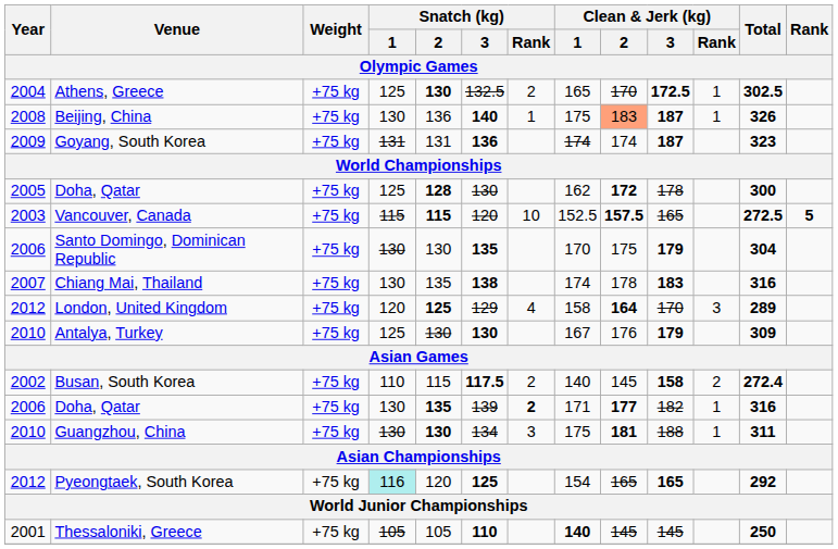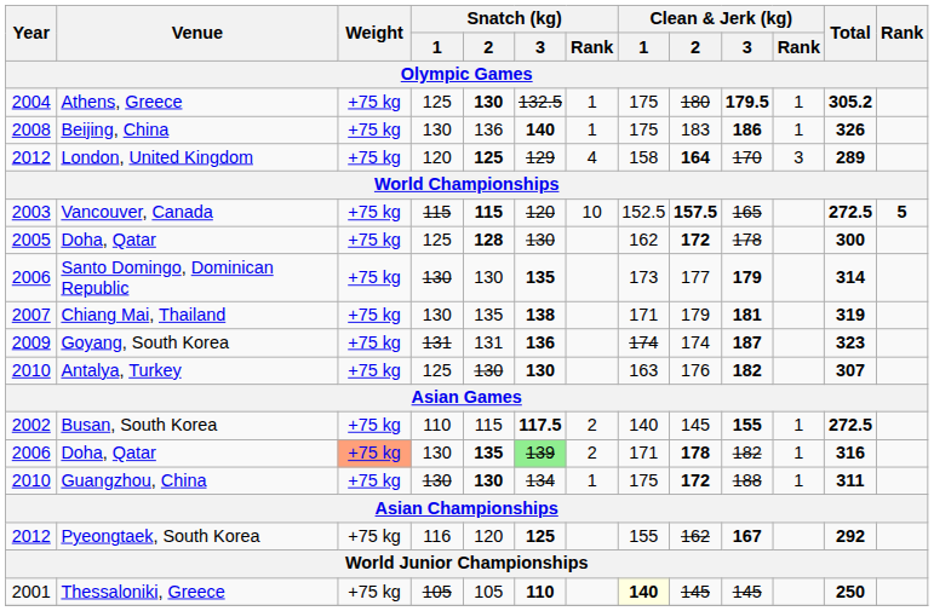Athens, Greece | Snatch (kg) / Rank: 2 -> 1
Athens, Greece | Clean & Jerk (kg) / 1: 165 -> 175
Athens, Greece | Clean & Jerk (kg) / 2: 170 -> 180
Athens, Greece | Clean & Jerk (kg) / 3: 172.5 -> 179.5
Athens, Greece | Total: 302.5 -> 305.2
Beijing, China | Clean & Jerk (kg) / 2: lightsalmon background -> no background
Beijing, China | Clean & Jerk (kg) / 3: 187 -> 186
rows swapped: London, United Kingdom <-> Goyang, South Korea
rows swapped: Vancouver, Canada <-> 2005 / Doha, Qatar
Santo Domingo, Dominican Republic | Clean & Jerk (kg) / 1: 170 -> 173
Santo Domingo, Dominican Republic | Clean & Jerk (kg) / 2: 175 -> 177
Santo Domingo, Dominican Republic | Total: 304 -> 314
Chiang Mai, Thailand | Clean & Jerk (kg) / 1: 174 -> 171
Chiang Mai, Thailand | Clean & Jerk (kg) / 2: 178 -> 179
Chiang Mai, Thailand | Clean & Jerk (kg) / 3: 183 -> 181
Chiang Mai, Thailand | Total: 316 -> 319
Antalya, Turkey | Clean & Jerk (kg) / 1: 167 -> 163
Antalya, Turkey | Clean & Jerk (kg) / 3: 179 -> 182
Antalya, Turkey | Total: 309 -> 307
Busan, South Korea | Clean & Jerk (kg) / 3: 158 -> 155
Busan, South Korea | Clean & Jerk (kg) / Rank: 2 -> 1
Busan, South Korea | Total: 272.4 -> 272.5
2006 / Doha, Qatar | Weight: no background -> lightsalmon background
2006 / Doha, Qatar | Snatch (kg) / 3: no background -> lightgreen background
2006 / Doha, Qatar | Snatch (kg) / Rank: bold -> normal
2006 / Doha, Qatar | Clean & Jerk (kg) / 2: 177 -> 178
Guangzhou, China | Snatch (kg) / Rank: 3 -> 1
Guangzhou, China | Clean & Jerk (kg) / 2: 181 -> 172
Pyeongtaek, South Korea | Snatch (kg) / 1: paleturquoise background -> no background
Pyeongtaek, South Korea | Clean & Jerk (kg) / 1: 154 -> 155
Pyeongtaek, South Korea | Clean & Jerk (kg) / 2: 165 -> 162
Pyeongtaek, South Korea | Clean & Jerk (kg) / 3: 165 -> 167
Thessaloniki, Greece | Clean & Jerk (kg) / 1: no background -> lightyellow background
